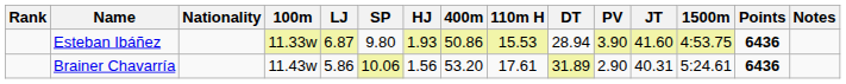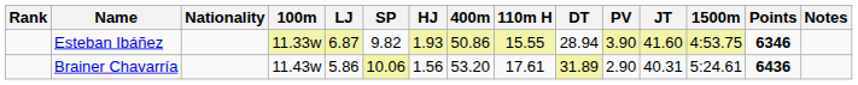Esteban Ibáñez | SP: 9.80 -> 9.82
Esteban Ibáñez | 110m H: 15.53 -> 15.55
Esteban Ibáñez | Points: 6436 -> 6346
